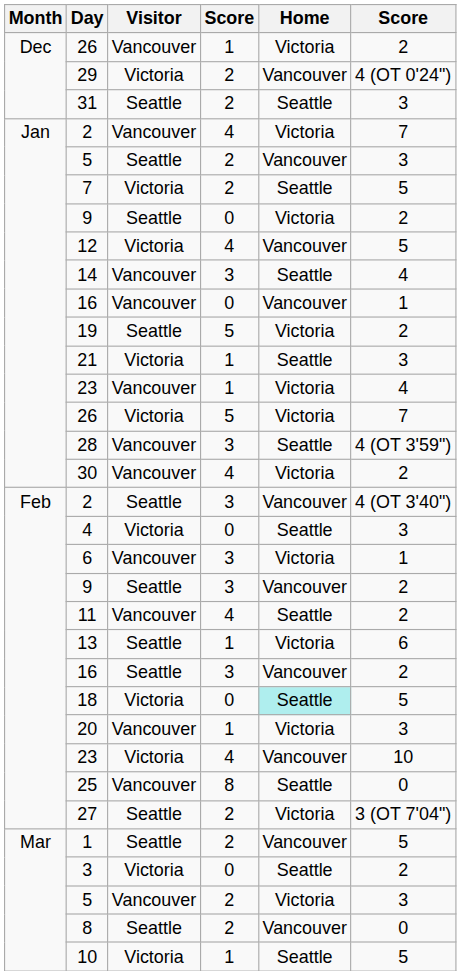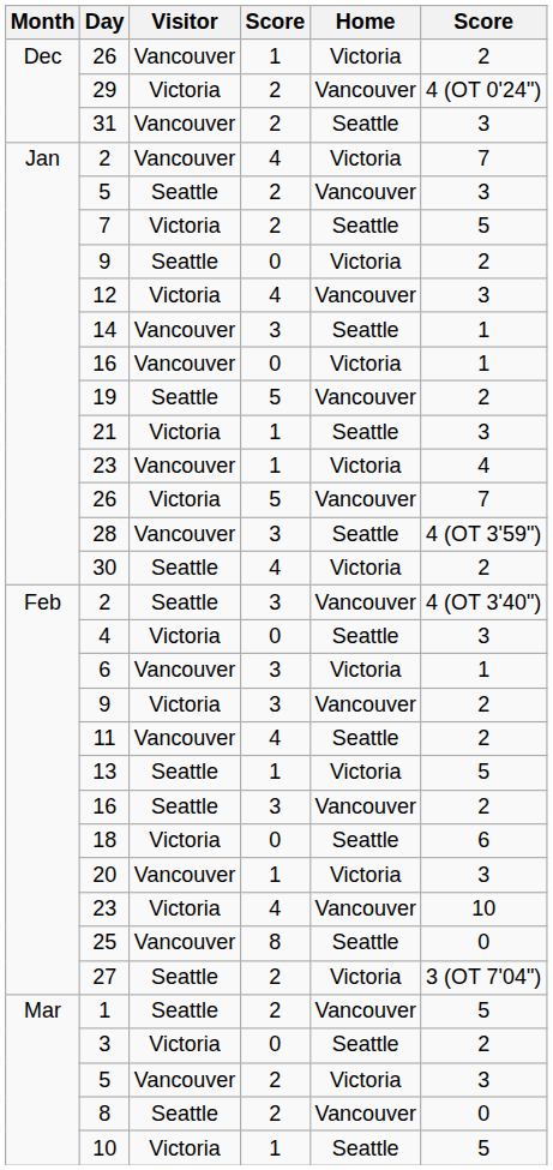31 | Visitor: Seattle -> Vancouver
12 | column 6: 5 -> 3
14 | column 6: 4 -> 1
Jan / 16 | Home: Vancouver -> Victoria
19 | Home: Victoria -> Vancouver
Jan / 26 | Home: Victoria -> Vancouver
30 | Visitor: Vancouver -> Seattle
Feb / 9 | Visitor: Seattle -> Victoria
13 | column 6: 6 -> 5
18 | Home: paleturquoise background -> no background
18 | column 6: 5 -> 6
